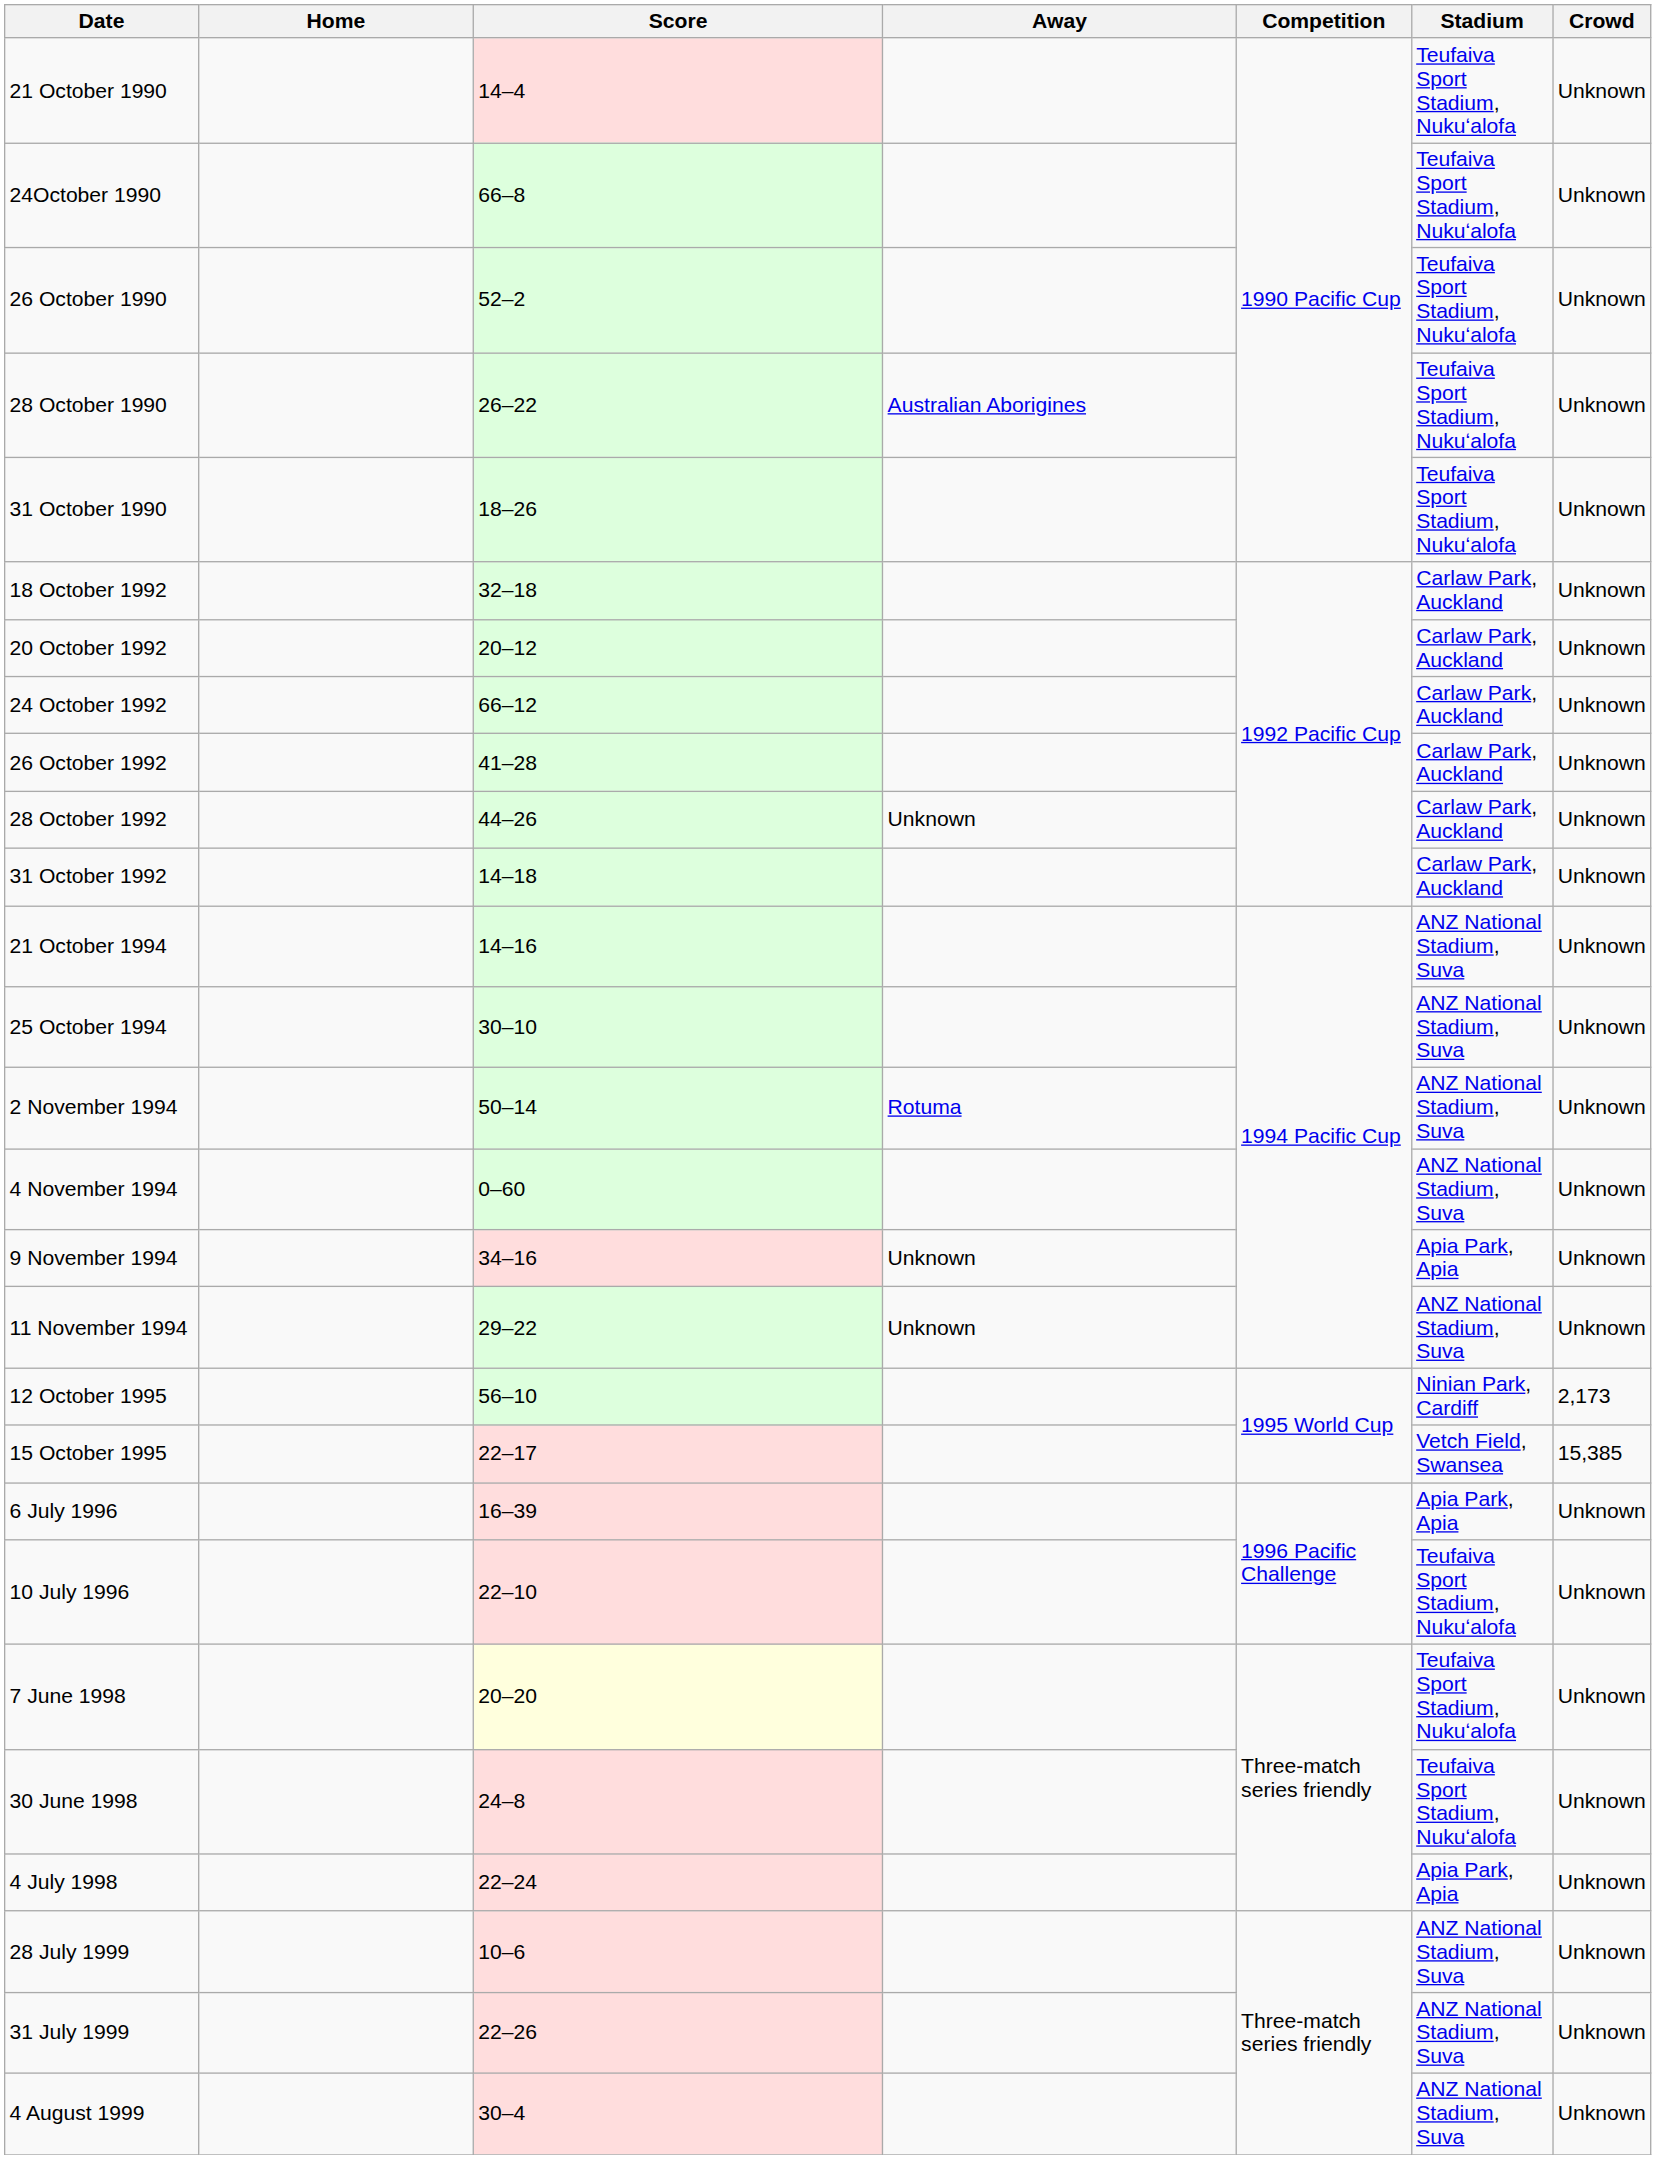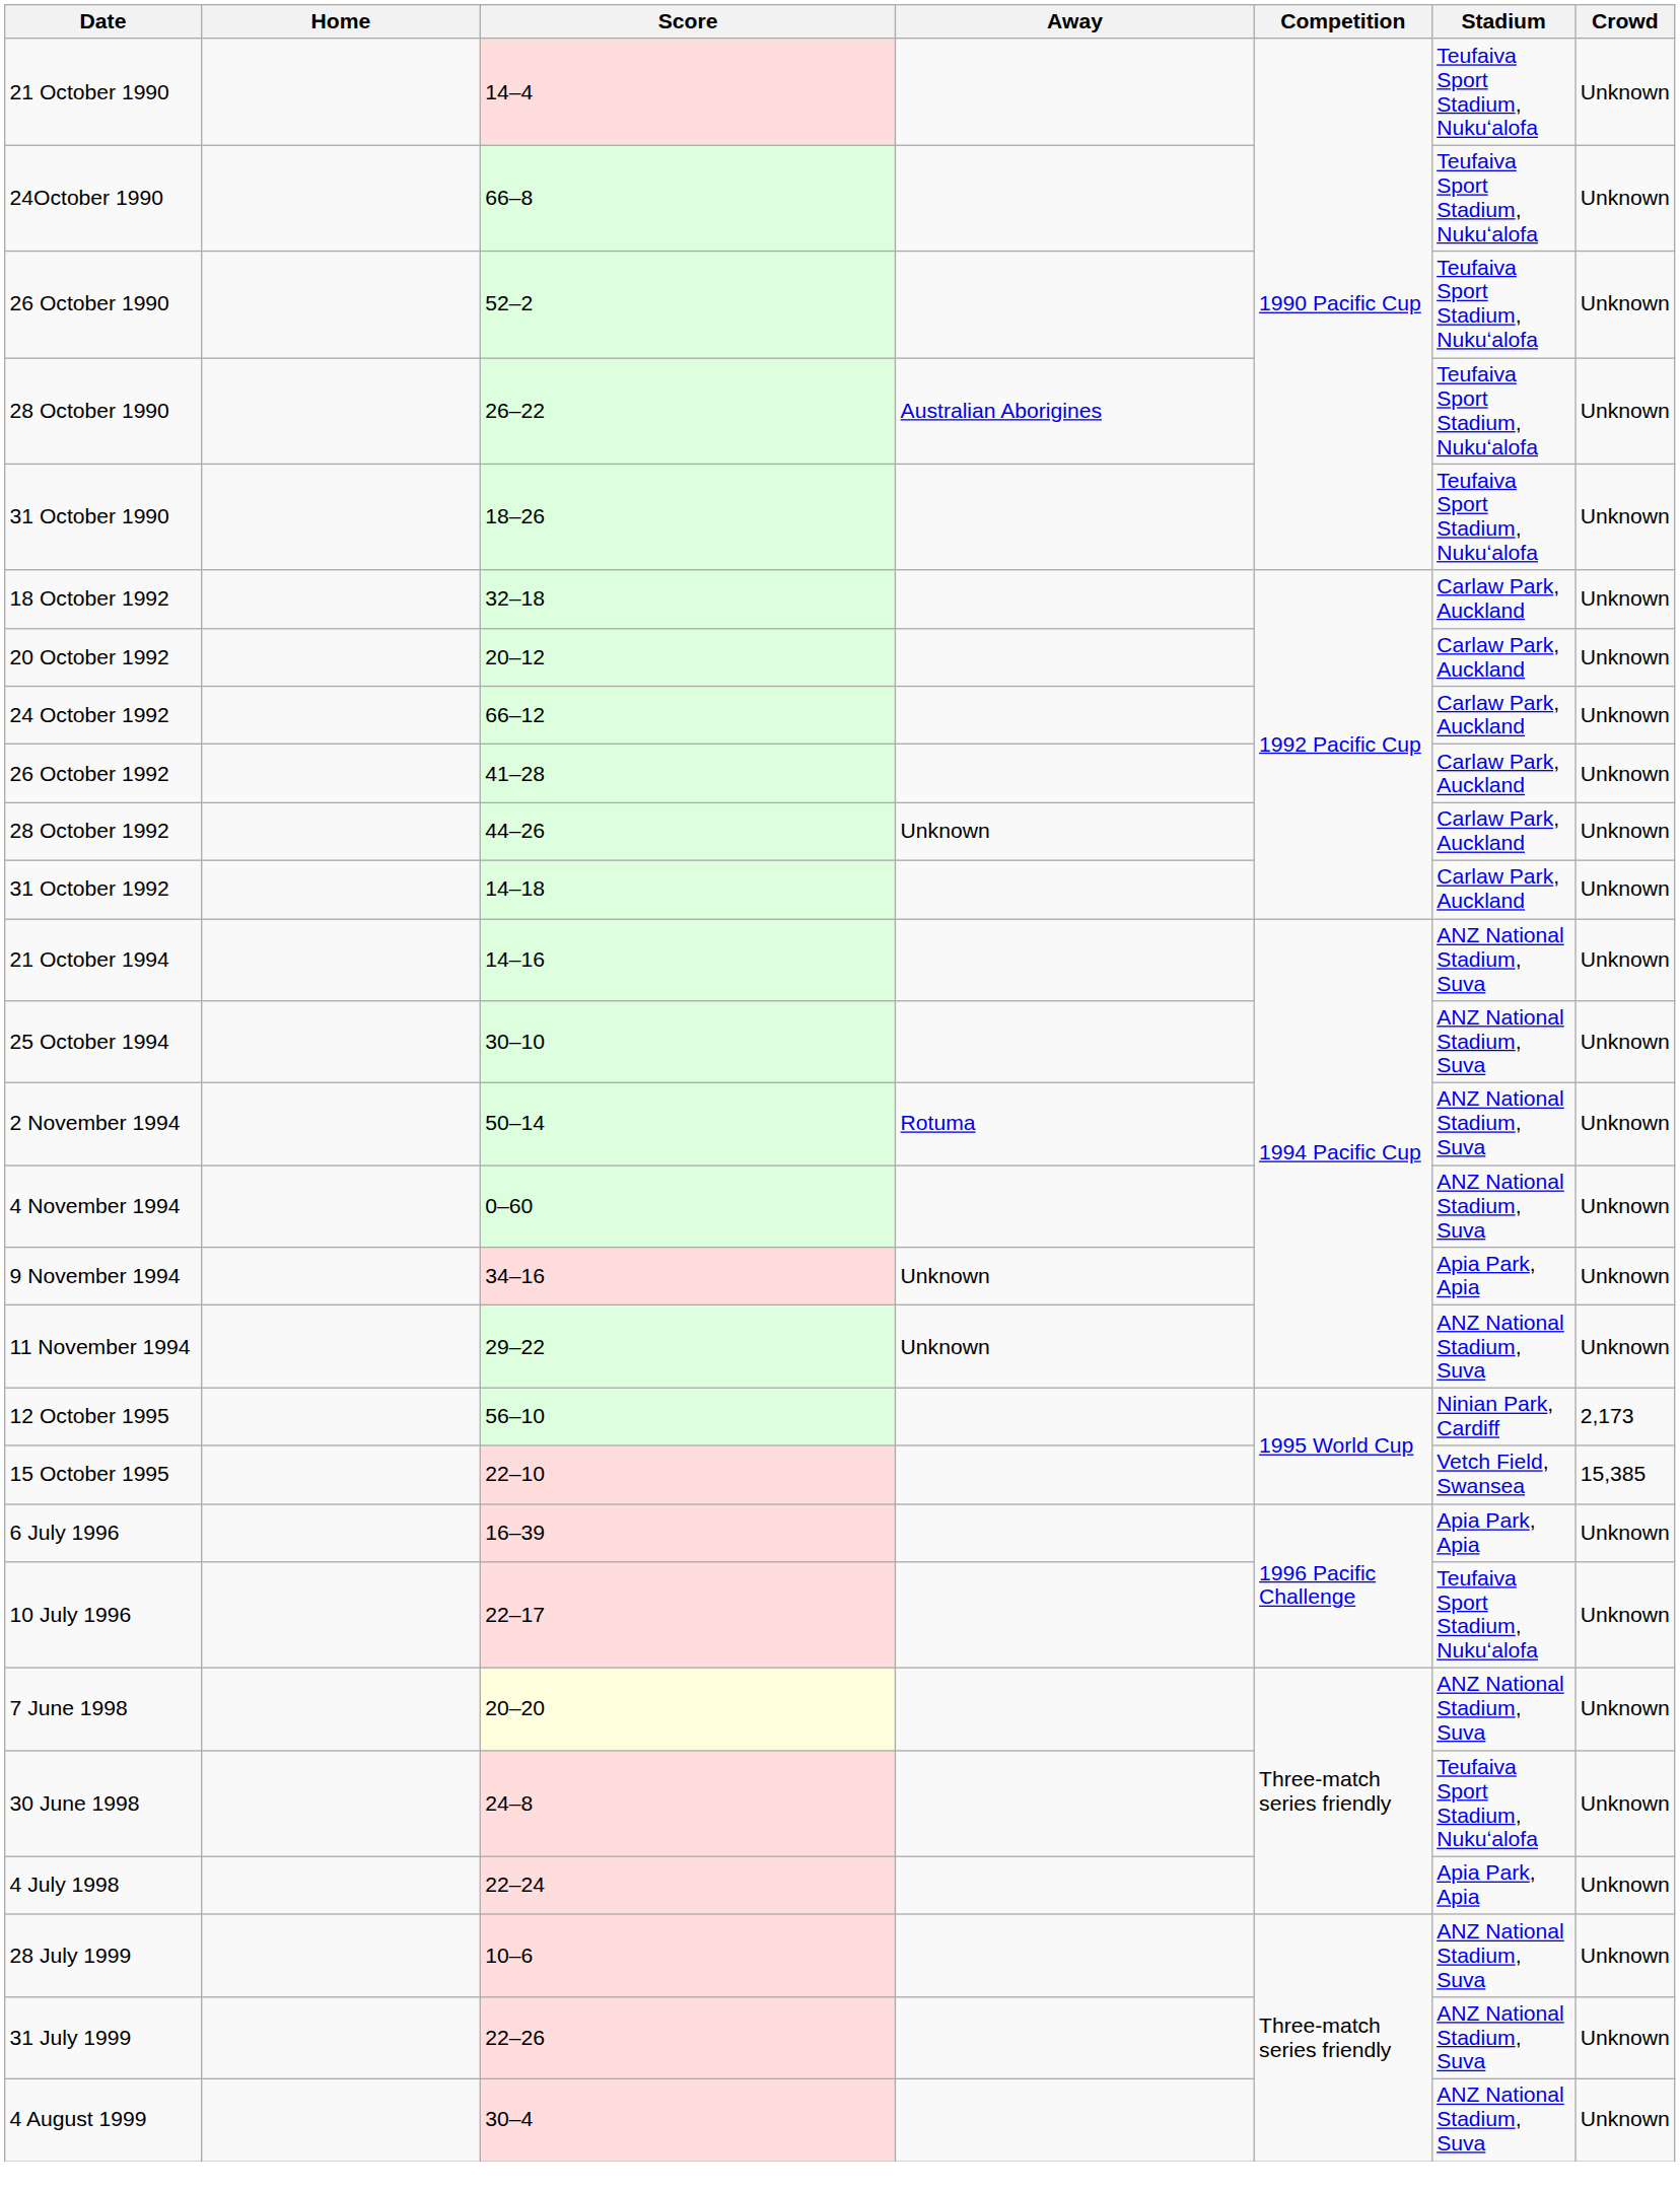15 October 1995 | Score: 22–17 -> 22–10
10 July 1996 | Score: 22–10 -> 22–17
7 June 1998 | Stadium: Teufaiva Sport Stadium, Nukuʻalofa -> ANZ National Stadium, Suva
